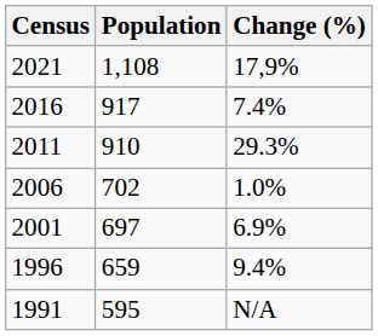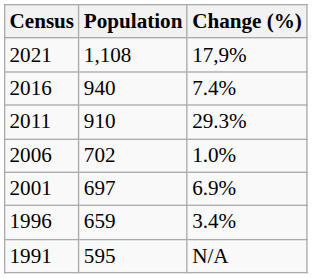2016 | Population: 917 -> 940
1996 | Change (%): 9.4% -> 3.4%
